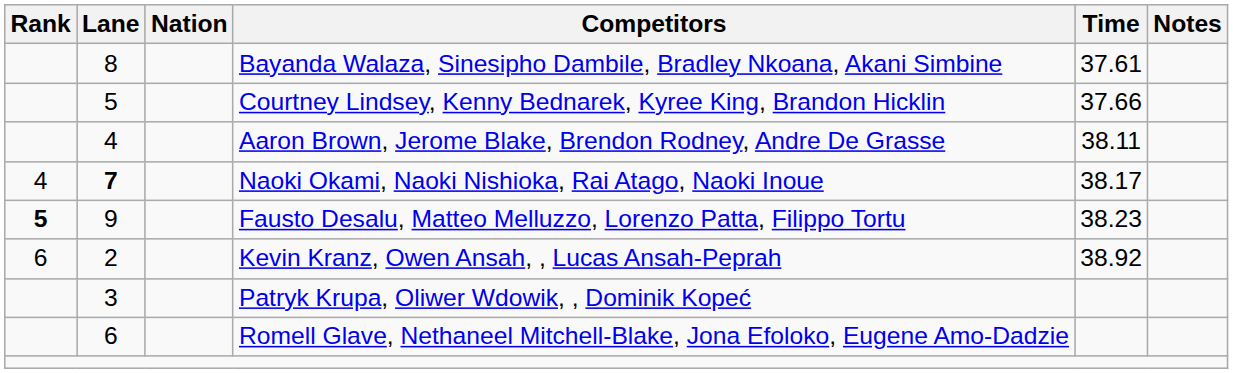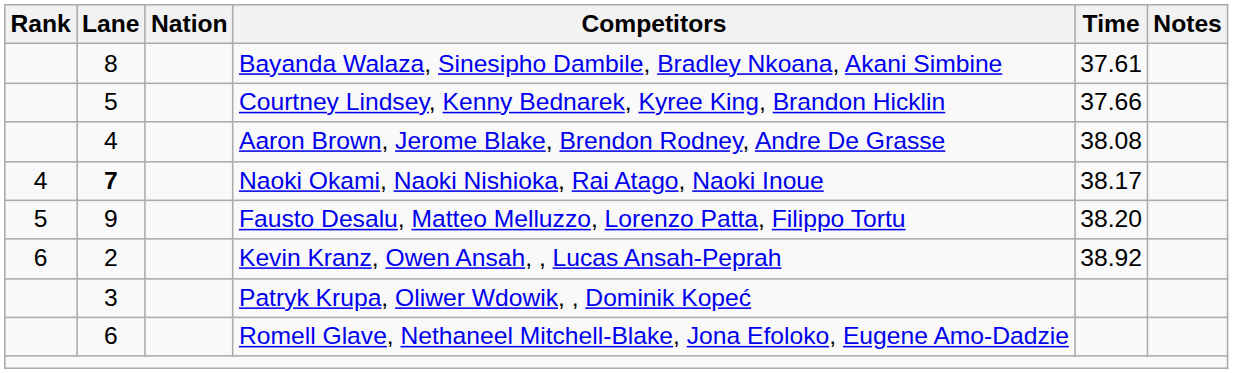Aaron Brown, Jerome Blake, Brendon Rodney, Andre De Grasse | Time: 38.11 -> 38.08
Fausto Desalu, Matteo Melluzzo, Lorenzo Patta, Filippo Tortu | Rank: bold -> normal
Fausto Desalu, Matteo Melluzzo, Lorenzo Patta, Filippo Tortu | Time: 38.23 -> 38.20
